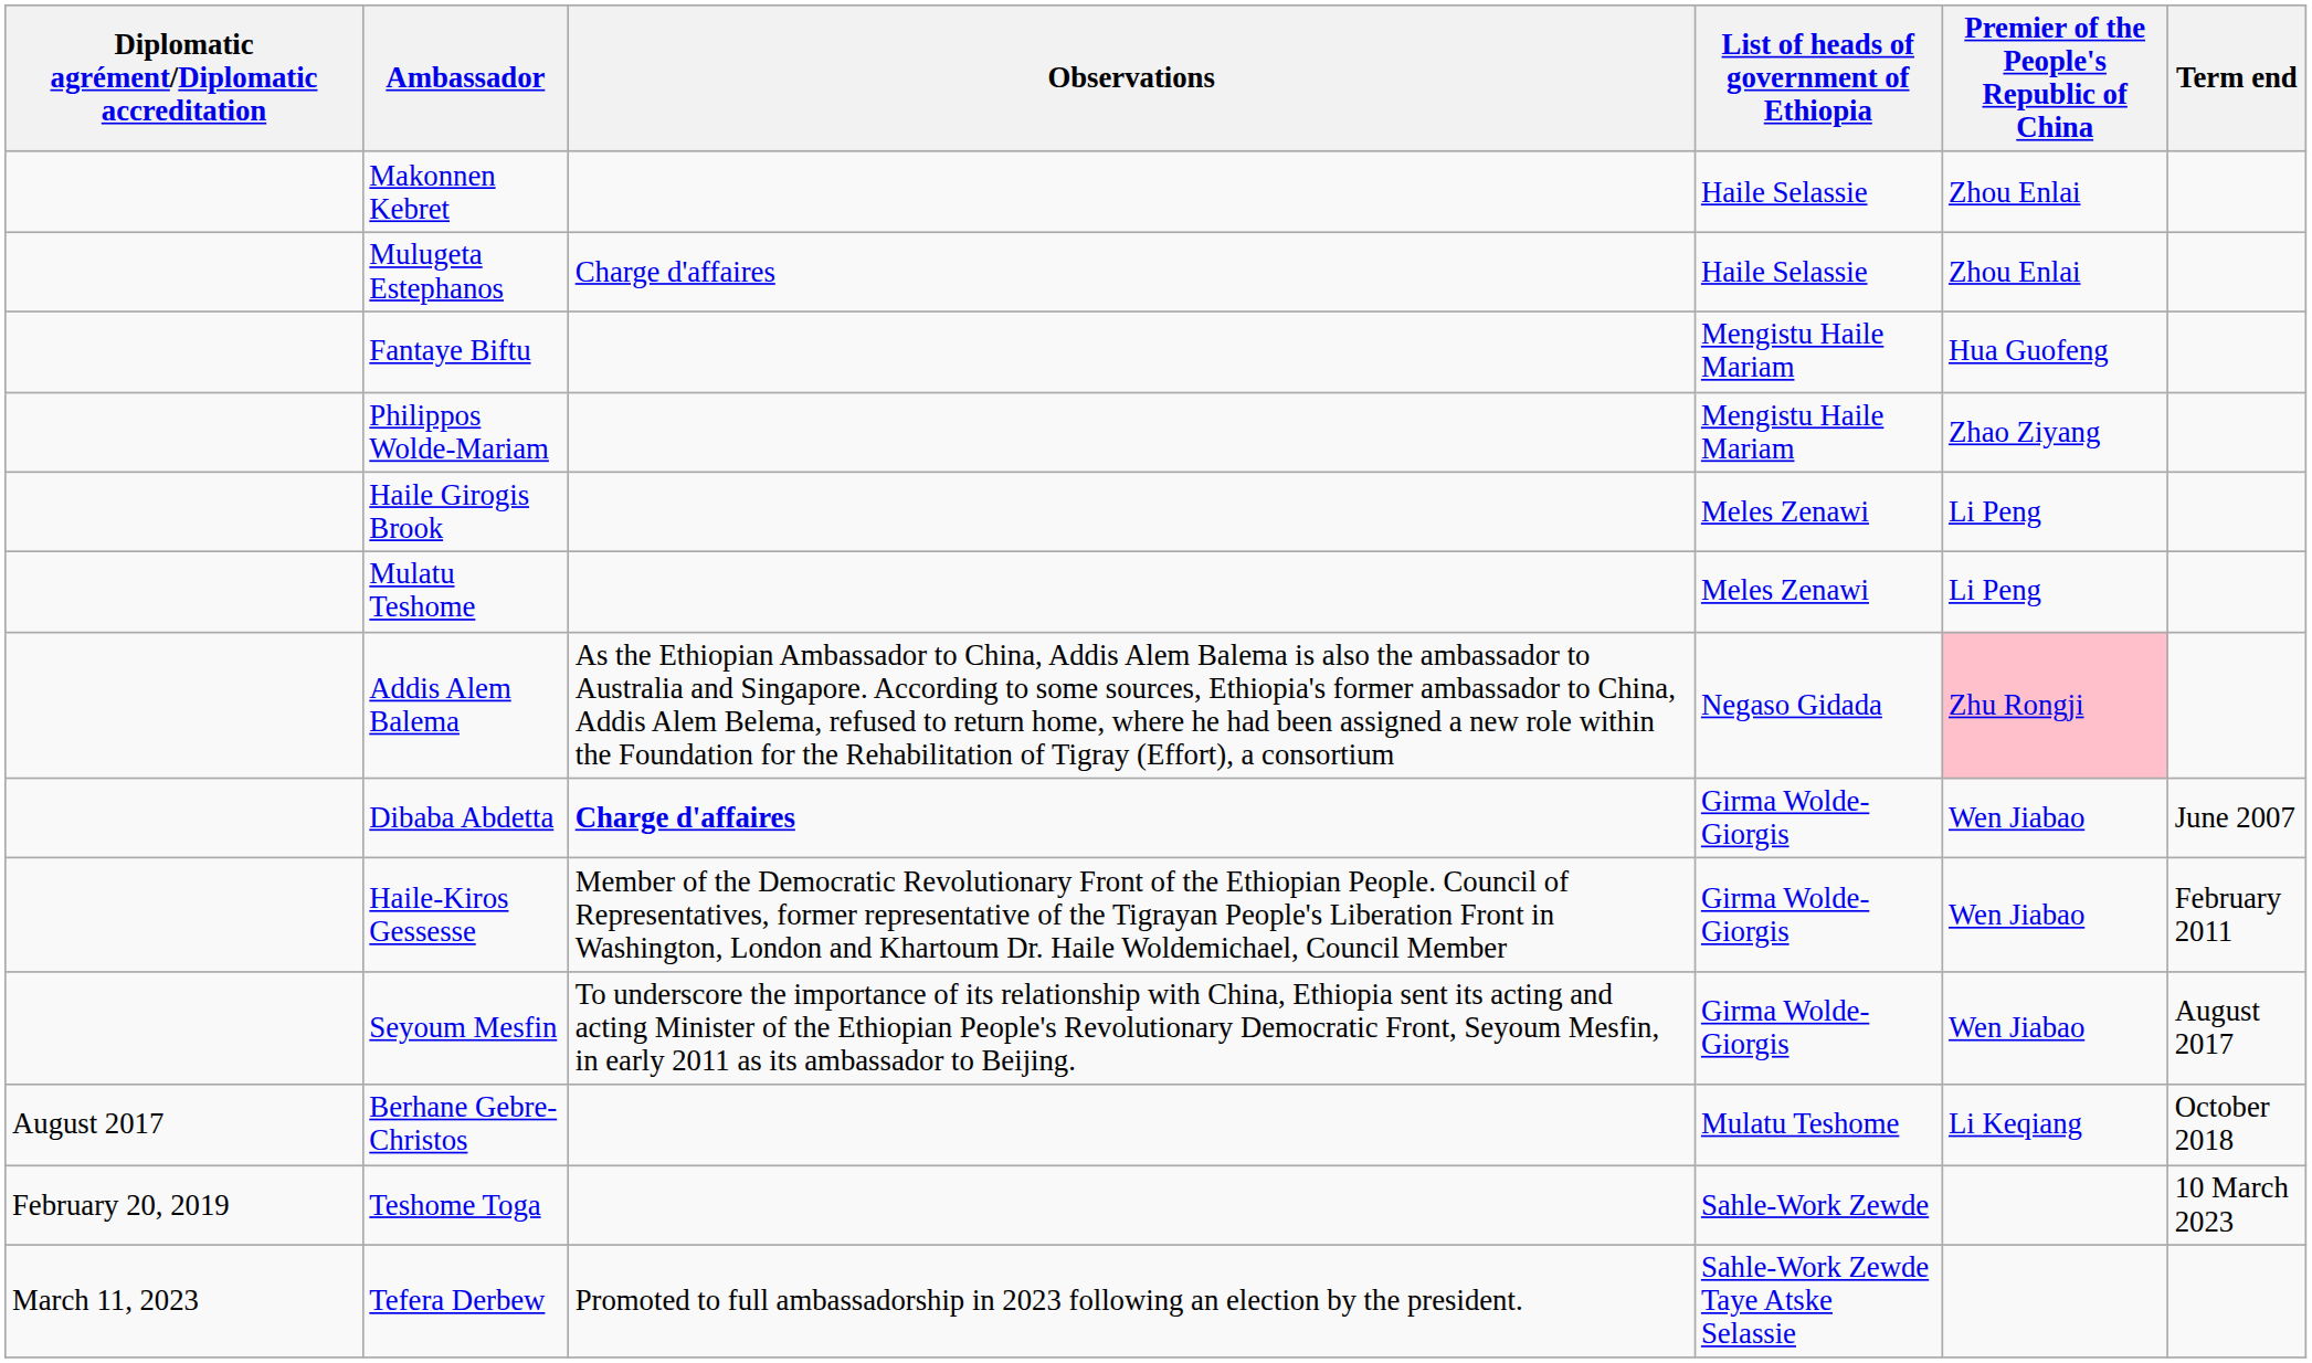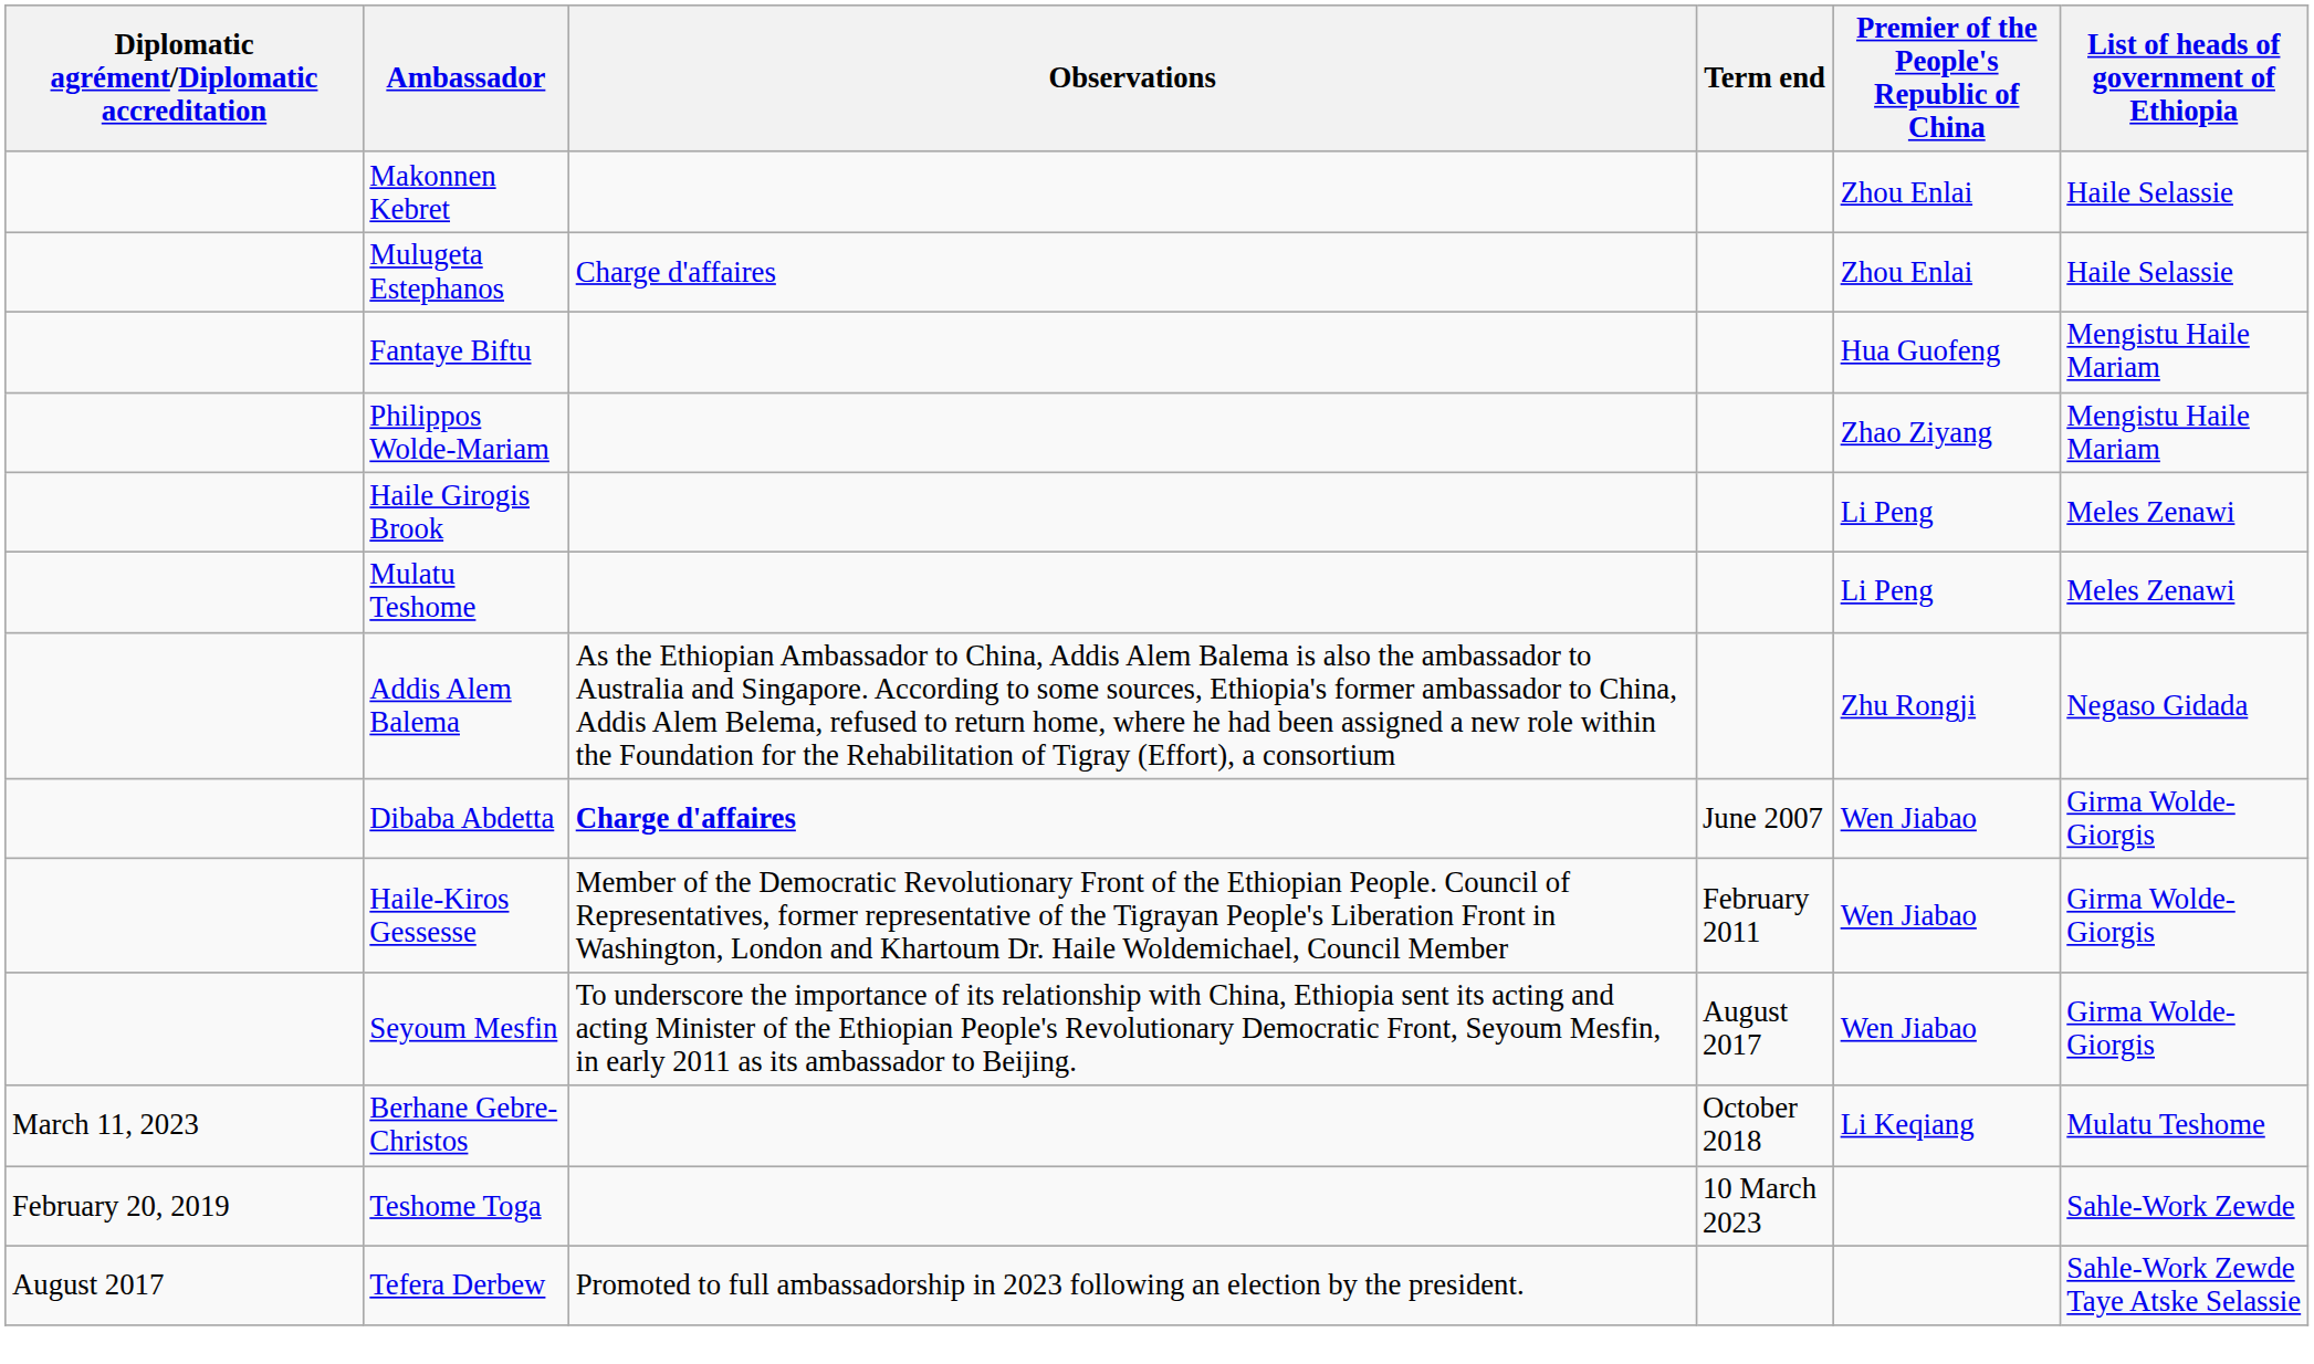columns swapped: List of heads of government of Ethiopia <-> Term end
Addis Alem Balema | Premier of the People's Republic of China: pink background -> no background
Berhane Gebre-Christos | Diplomatic agrément/Diplomatic accreditation: August 2017 -> March 11, 2023
Tefera Derbew | Diplomatic agrément/Diplomatic accreditation: March 11, 2023 -> August 2017
